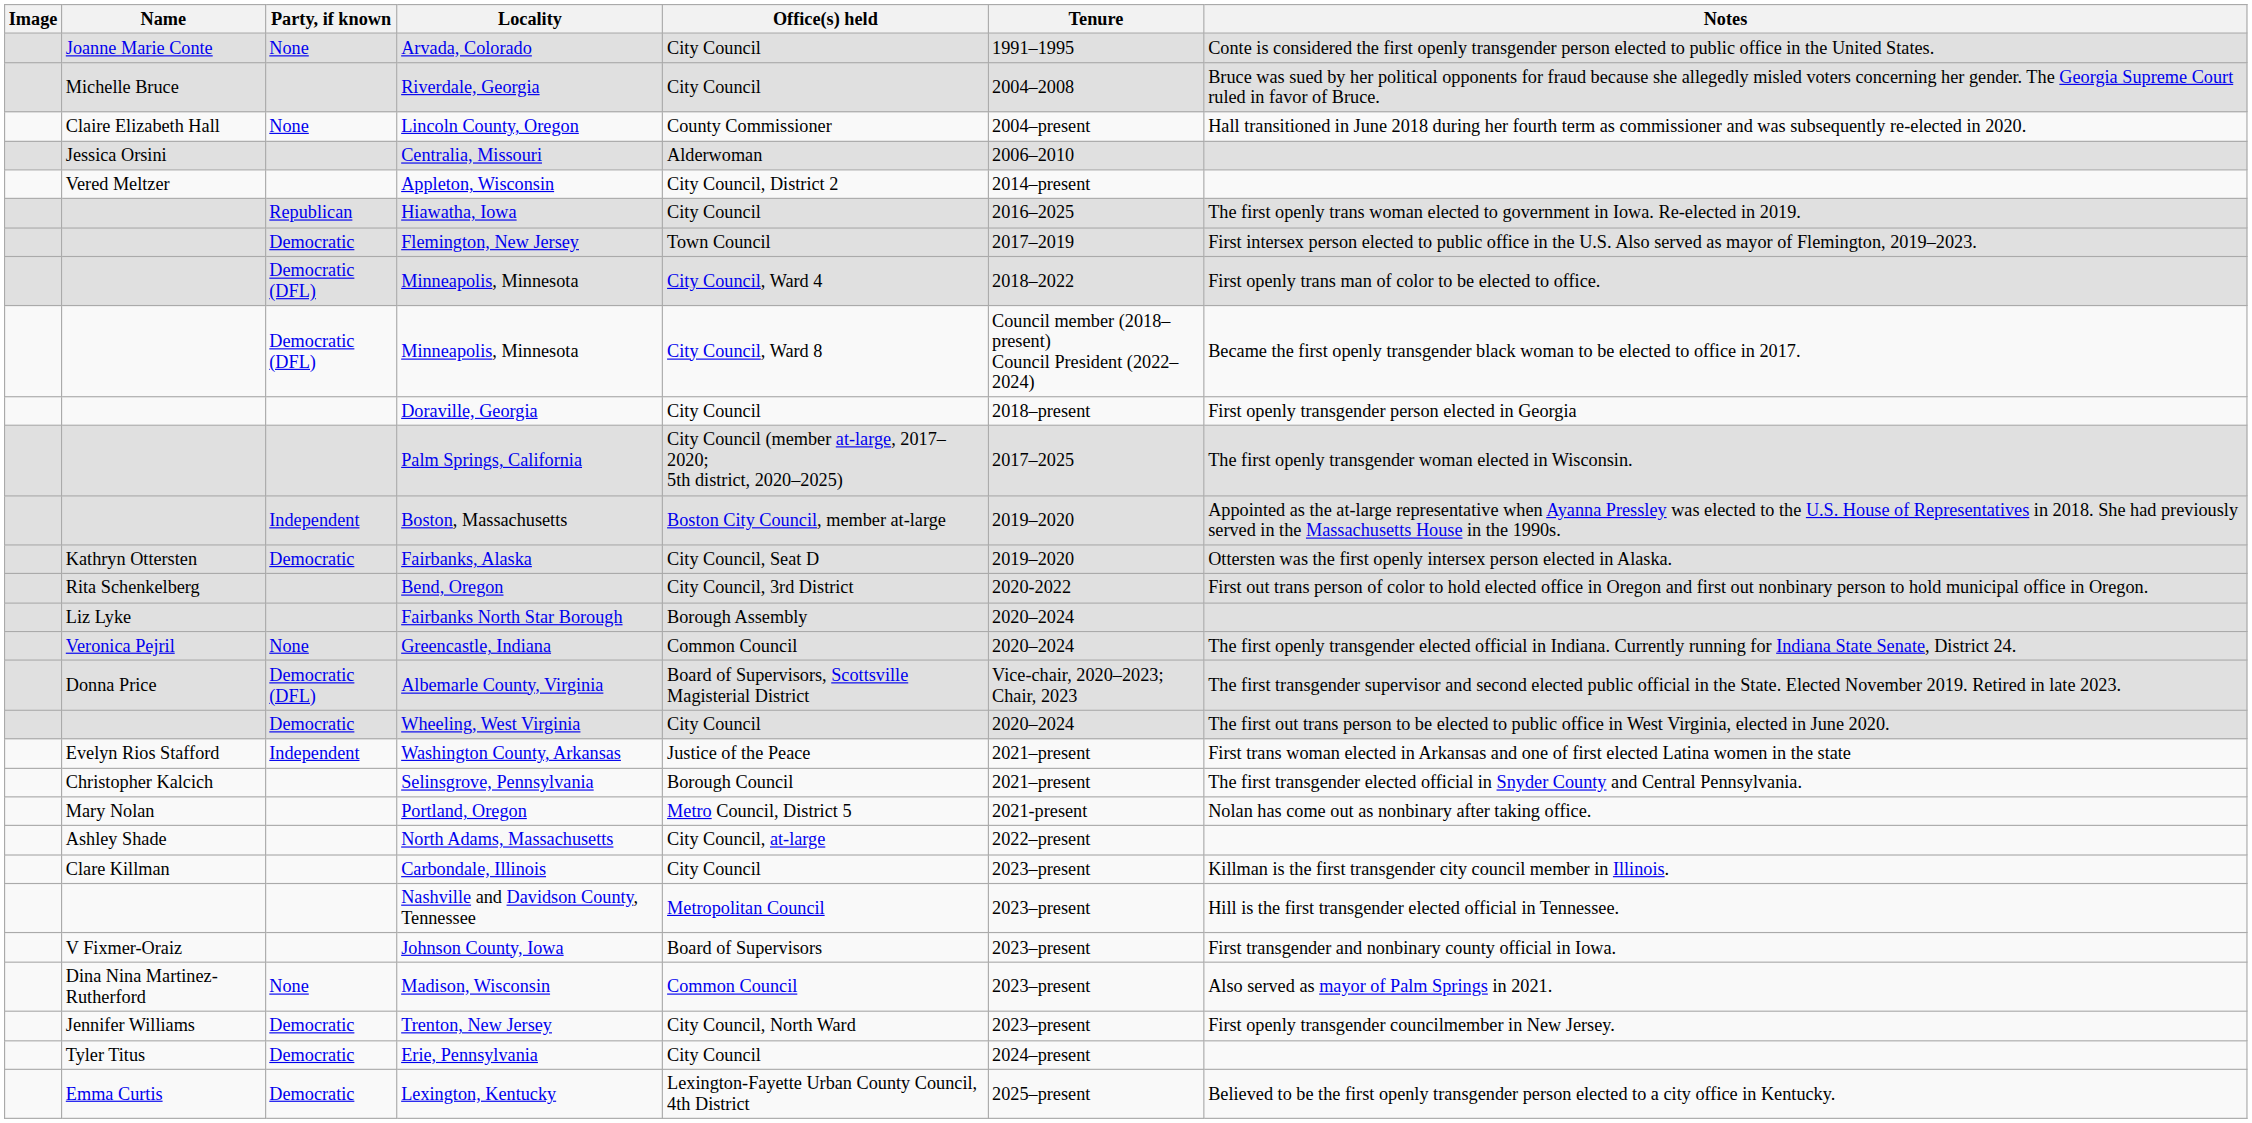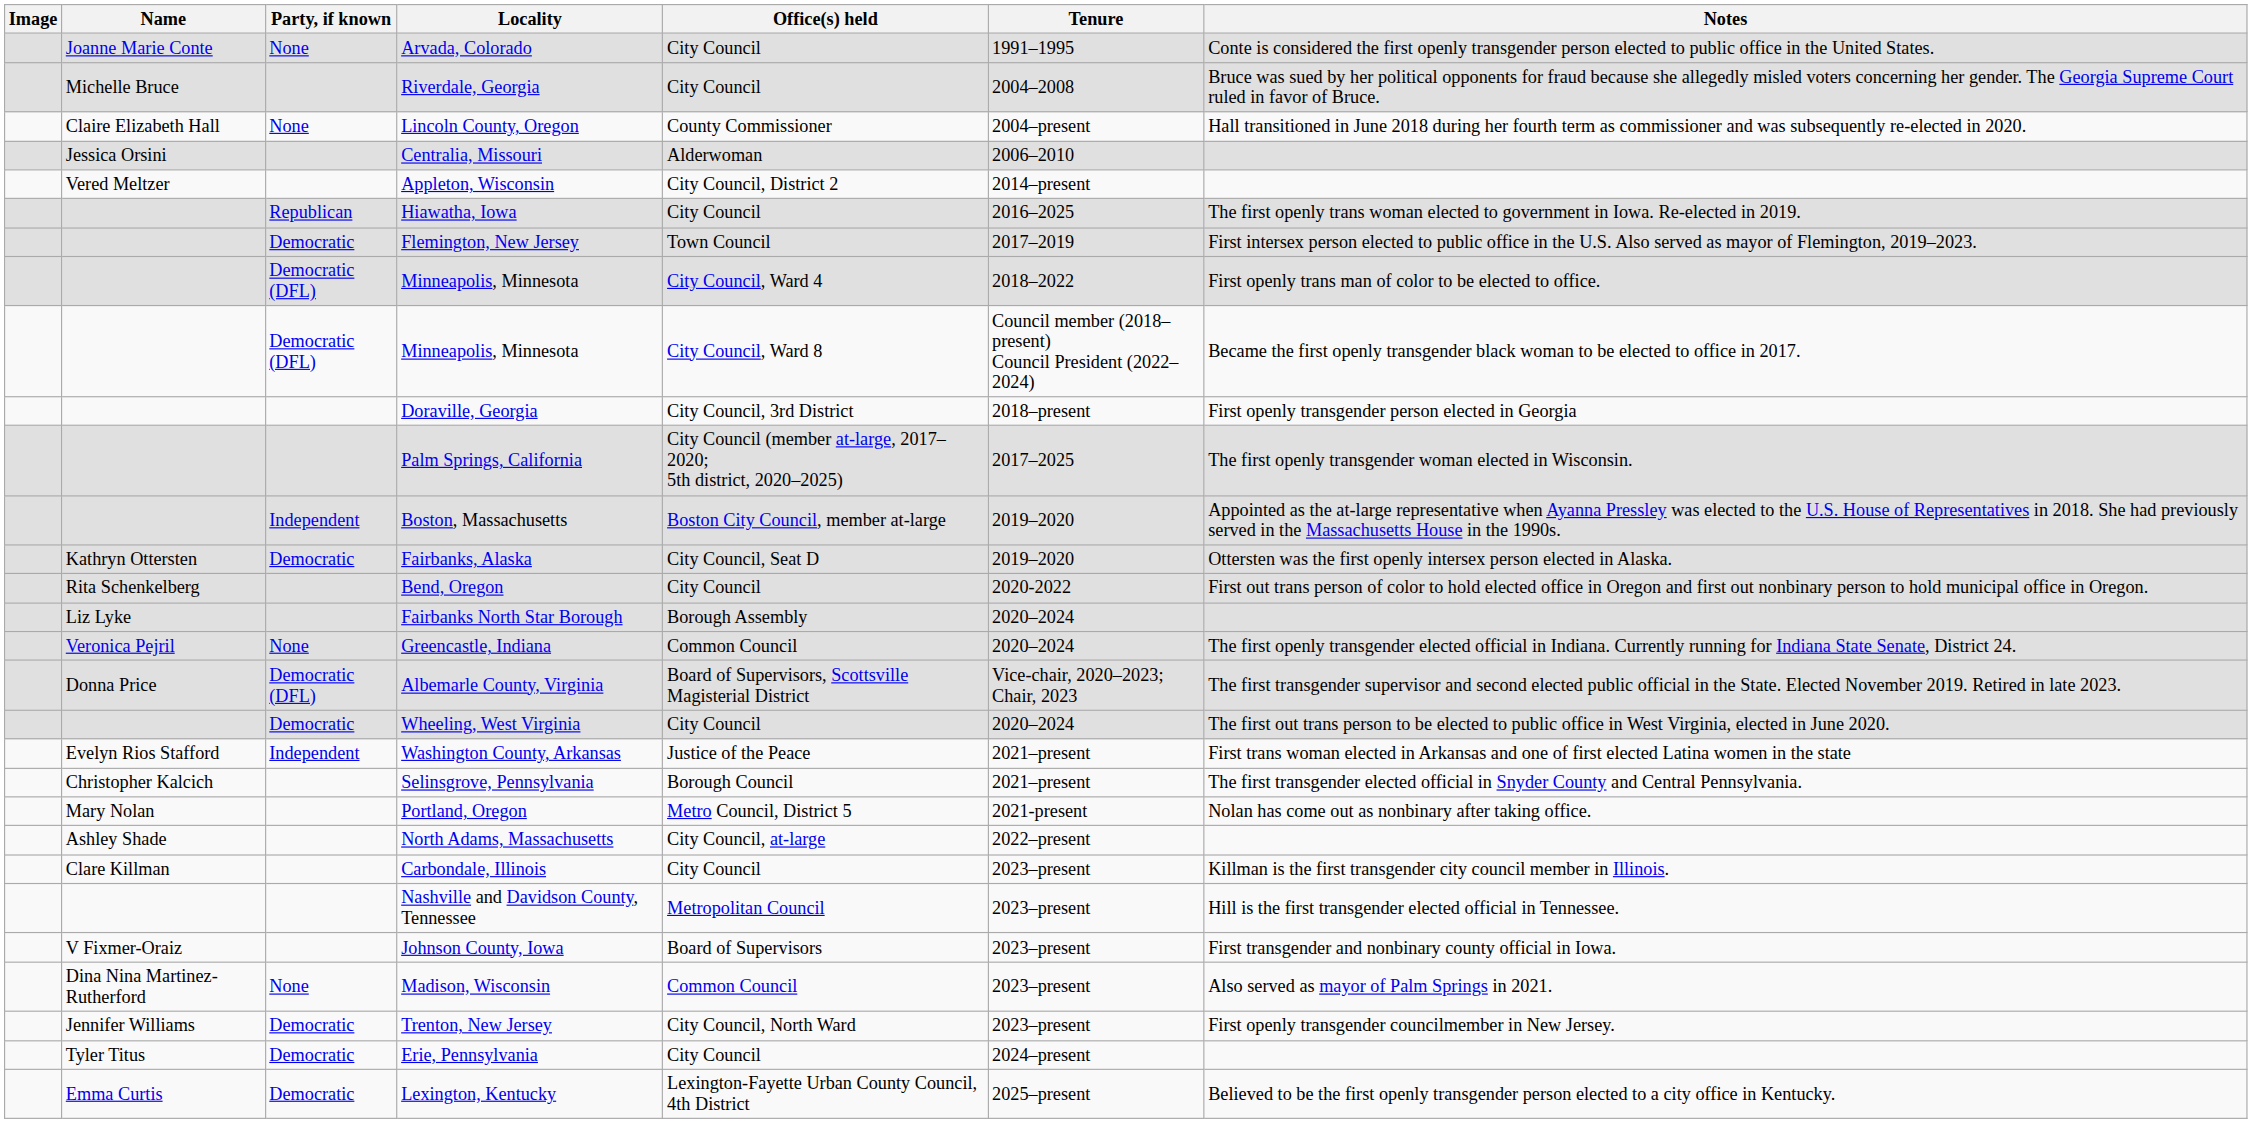Doraville, Georgia | Office(s) held: City Council -> City Council, 3rd District
Bend, Oregon | Office(s) held: City Council, 3rd District -> City Council
